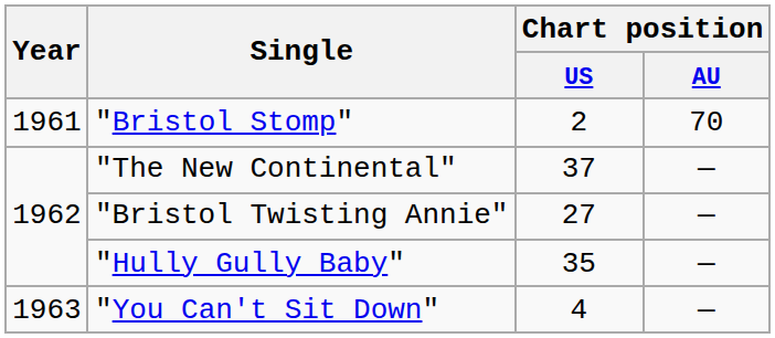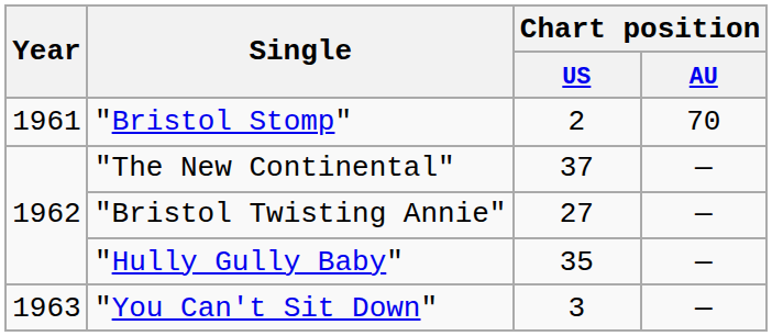"You Can't Sit Down" | Chart position / US: 4 -> 3
